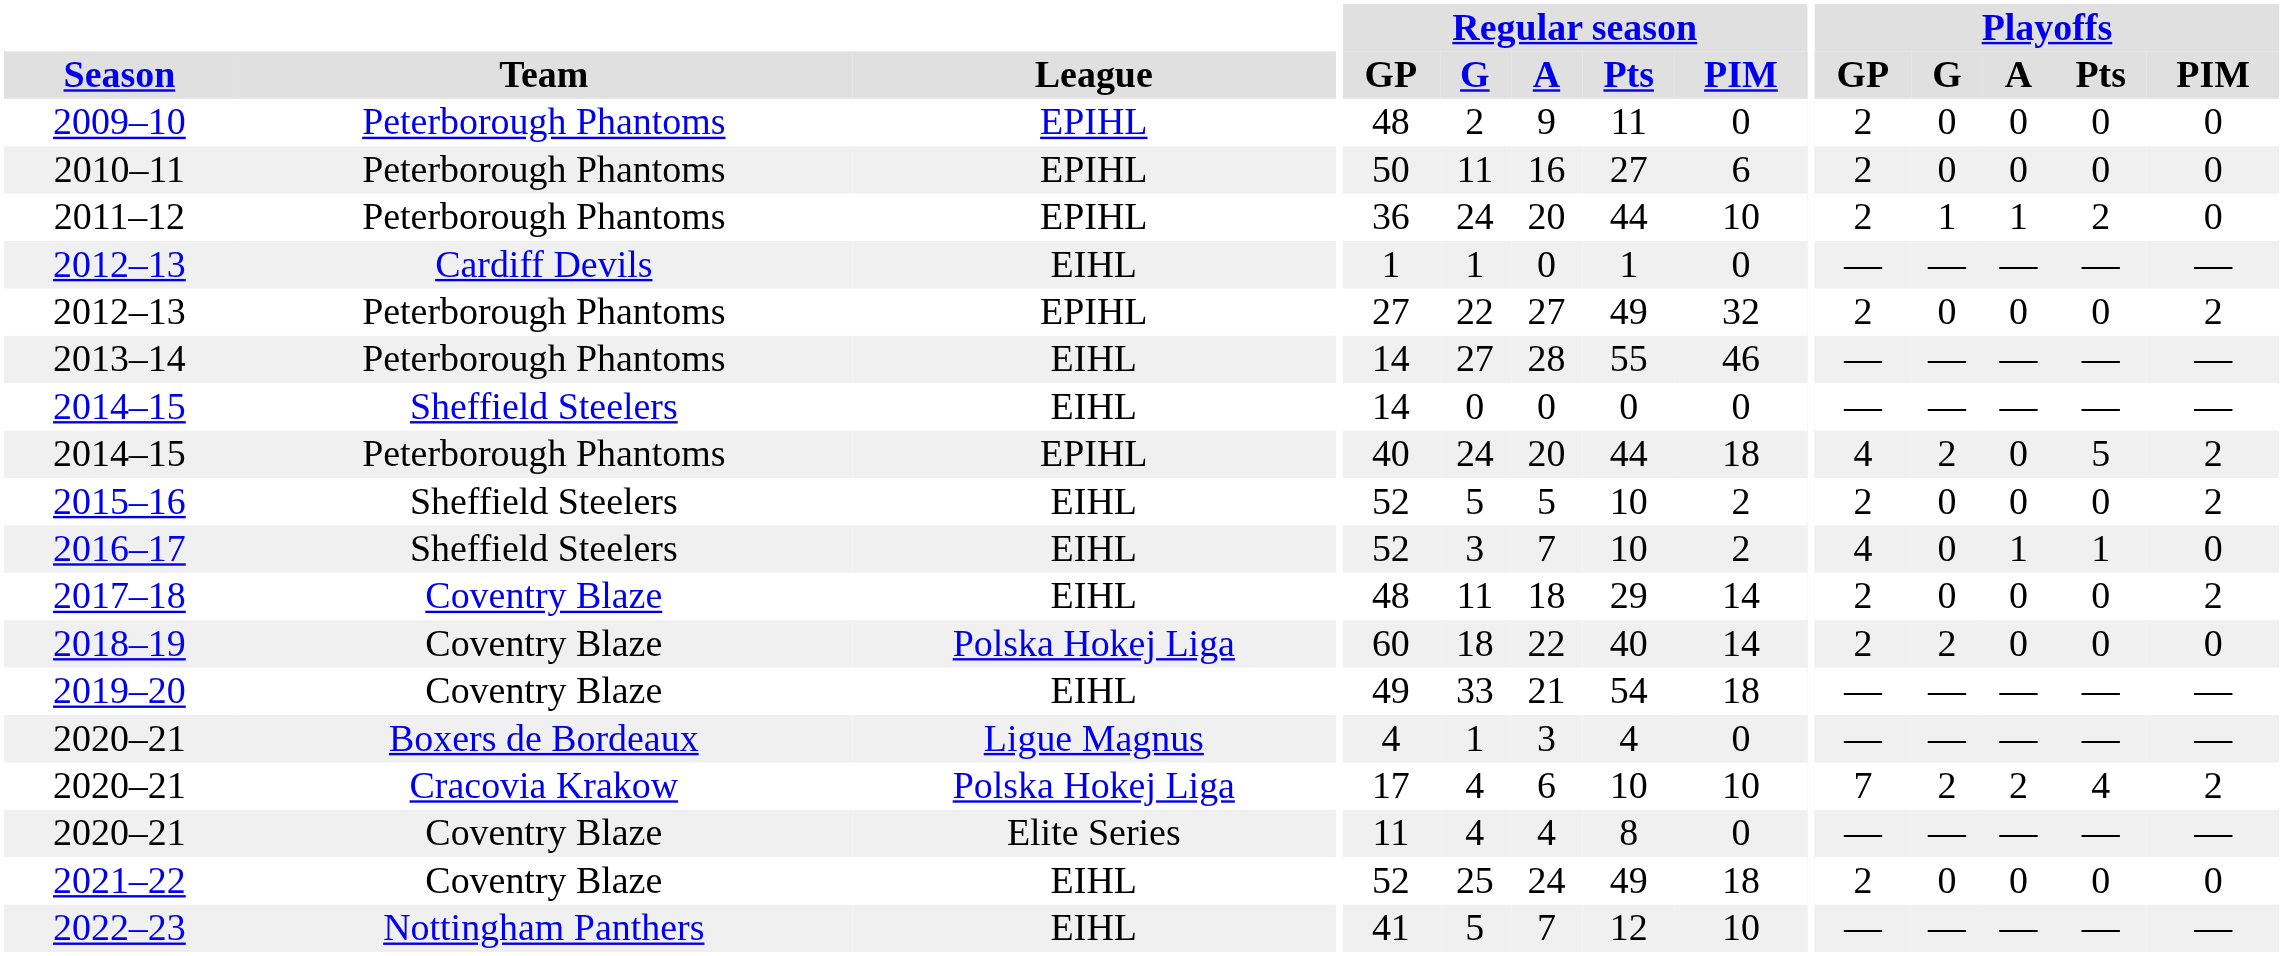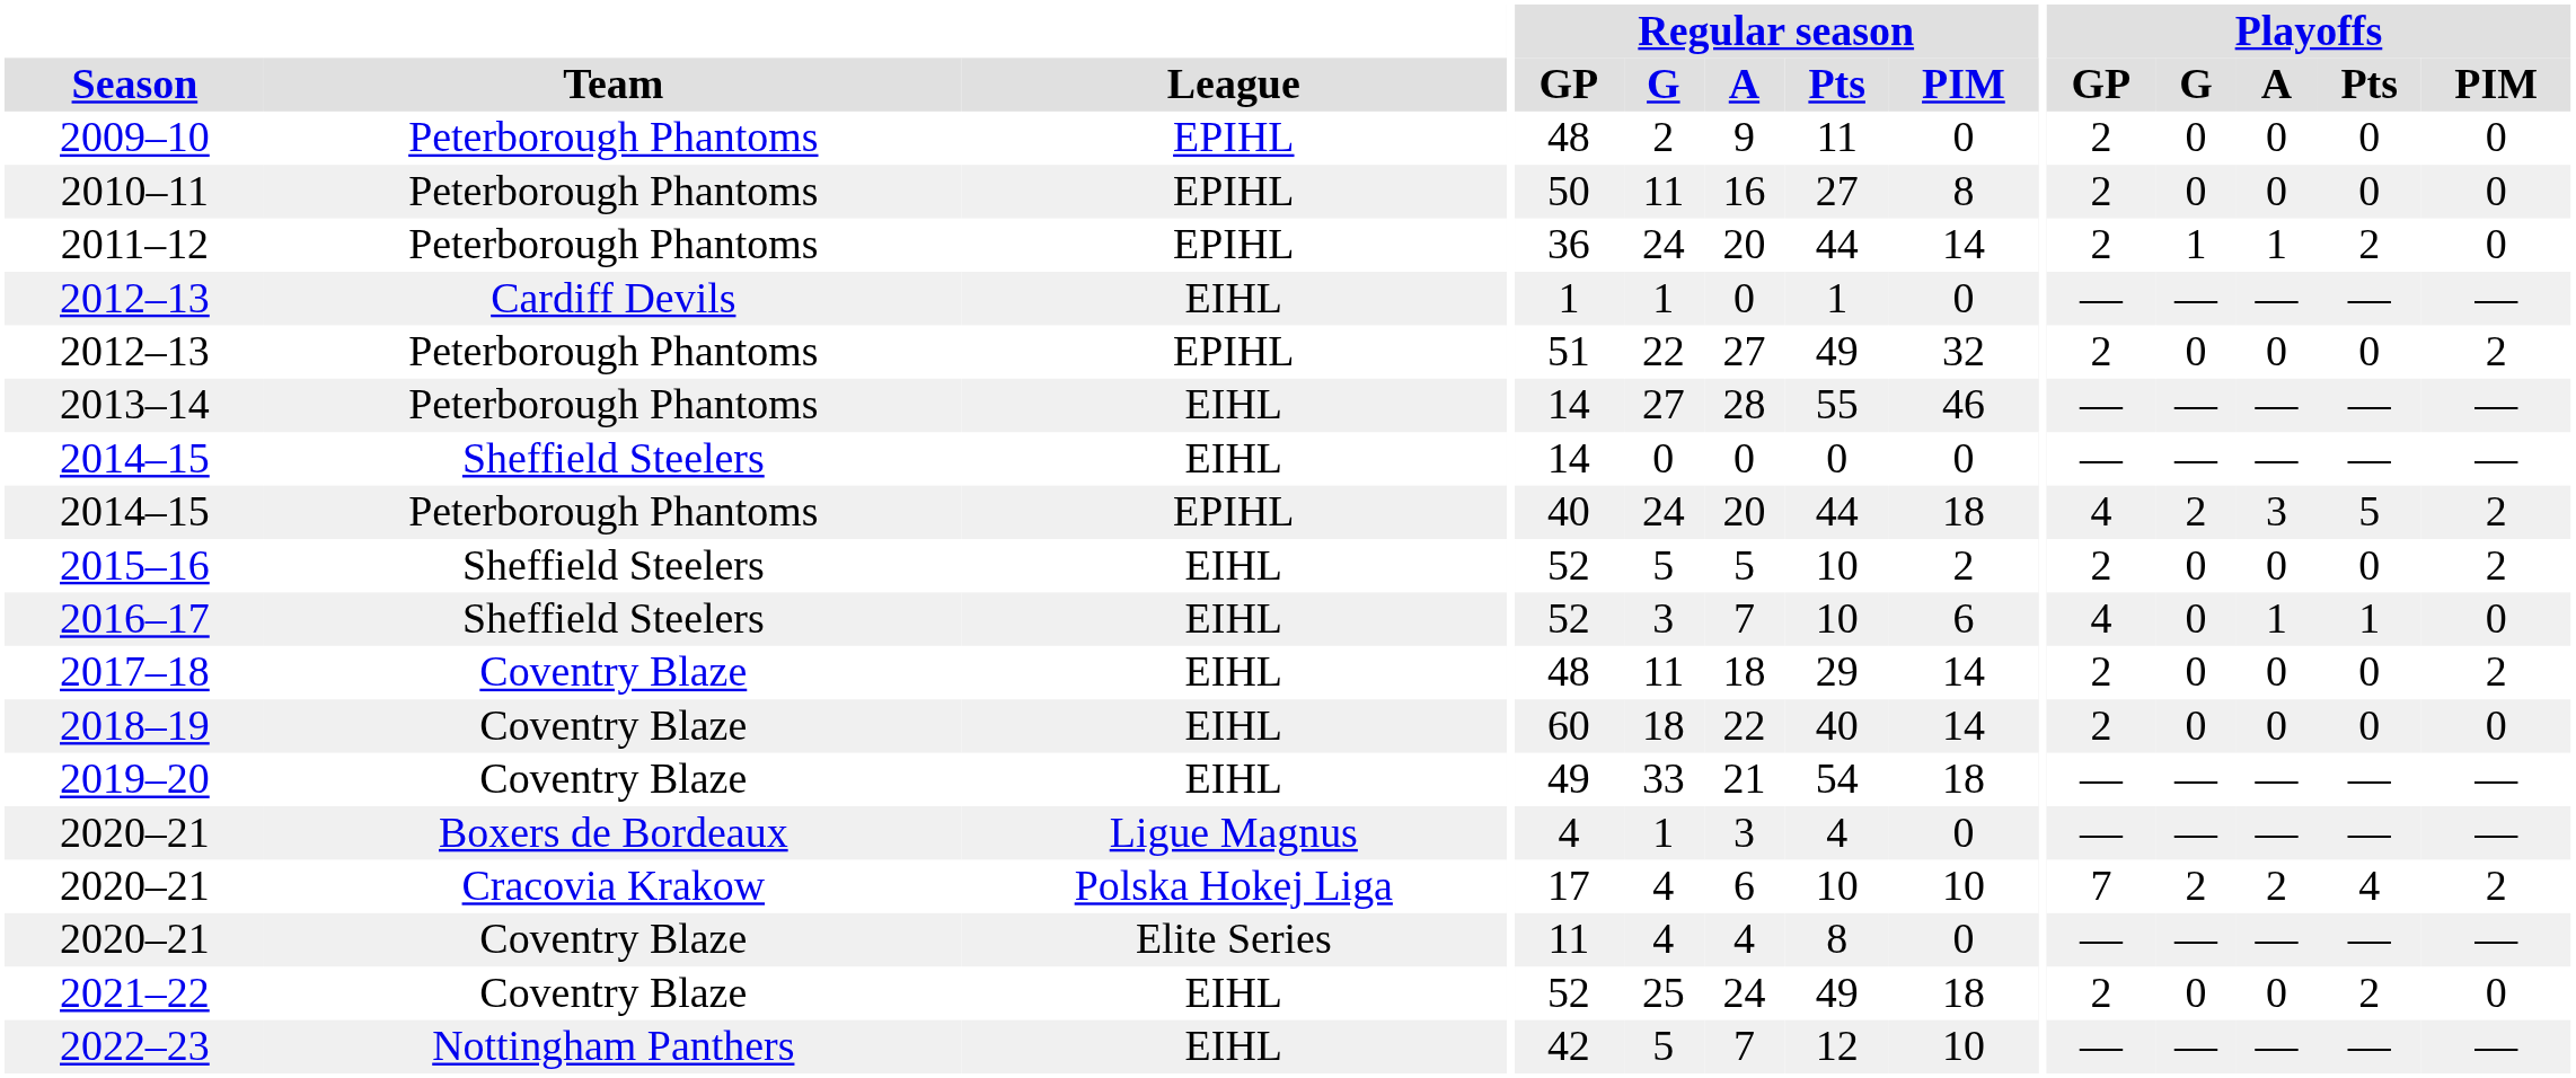2010–11 | Regular season / PIM: 6 -> 8
2011–12 | Regular season / PIM: 10 -> 14
2012–13 / Peterborough Phantoms | Regular season / GP: 27 -> 51
2014–15 / Peterborough Phantoms | Playoffs / A: 0 -> 3
2016–17 | Regular season / PIM: 2 -> 6
2018–19 | League: Polska Hokej Liga -> EIHL
2018–19 | Playoffs / G: 2 -> 0
2021–22 | Playoffs / Pts: 0 -> 2
2022–23 | Regular season / GP: 41 -> 42
